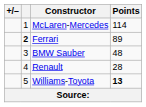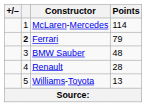Ferrari | Points: 89 -> 79
Williams-Toyota | Points: bold -> normal
